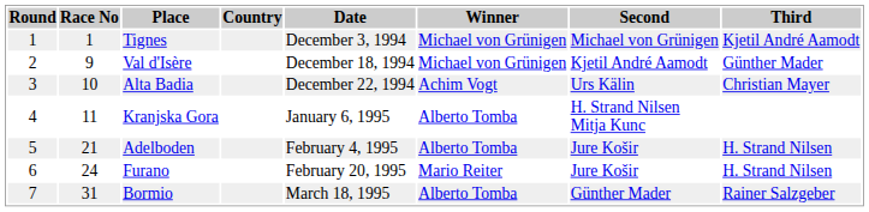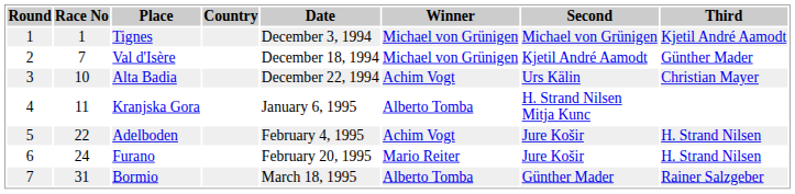Val d'Isère | Race No: 9 -> 7
Adelboden | Race No: 21 -> 22
Adelboden | Winner: Alberto Tomba -> Achim Vogt
